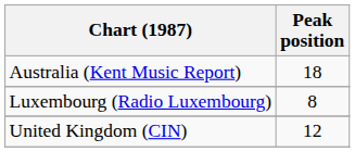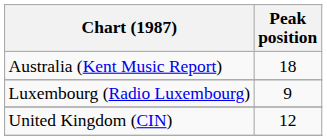Luxembourg (Radio Luxembourg) | Peak position: 8 -> 9
